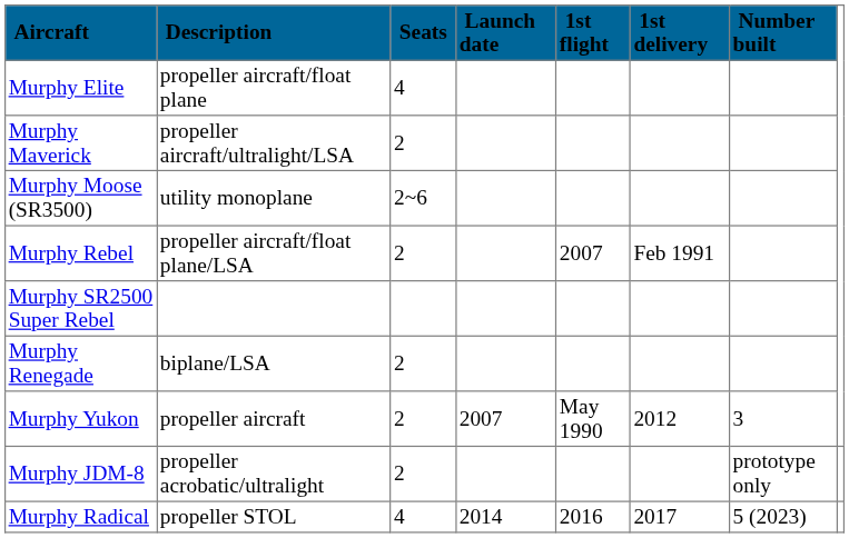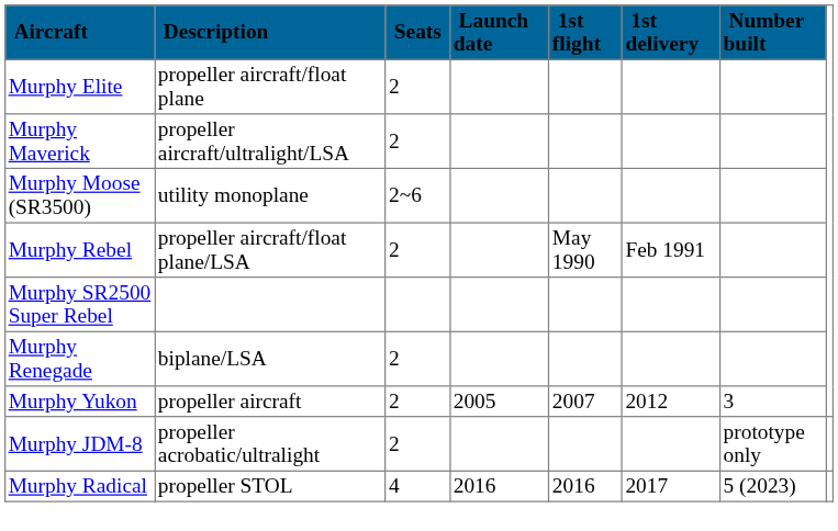Murphy Elite | Seats: 4 -> 2
Murphy Rebel | 1st flight: 2007 -> May 1990
Murphy Yukon | Launch date: 2007 -> 2005
Murphy Yukon | 1st flight: May 1990 -> 2007
Murphy Radical | Launch date: 2014 -> 2016
